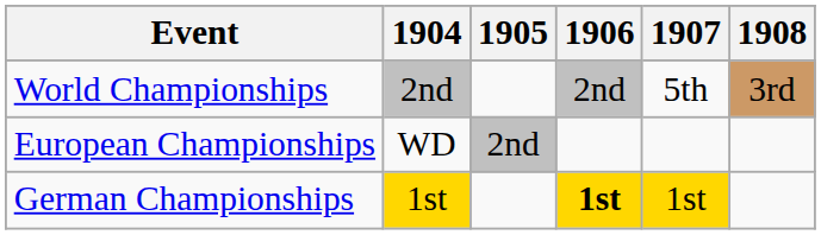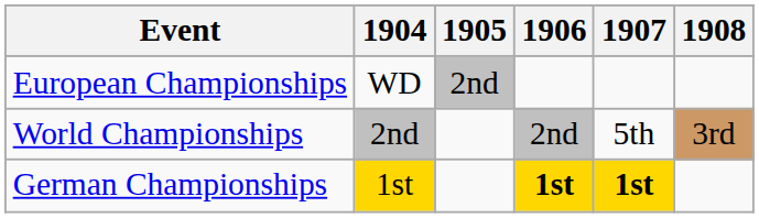rows swapped: World Championships <-> European Championships
German Championships | 1907: normal -> bold
